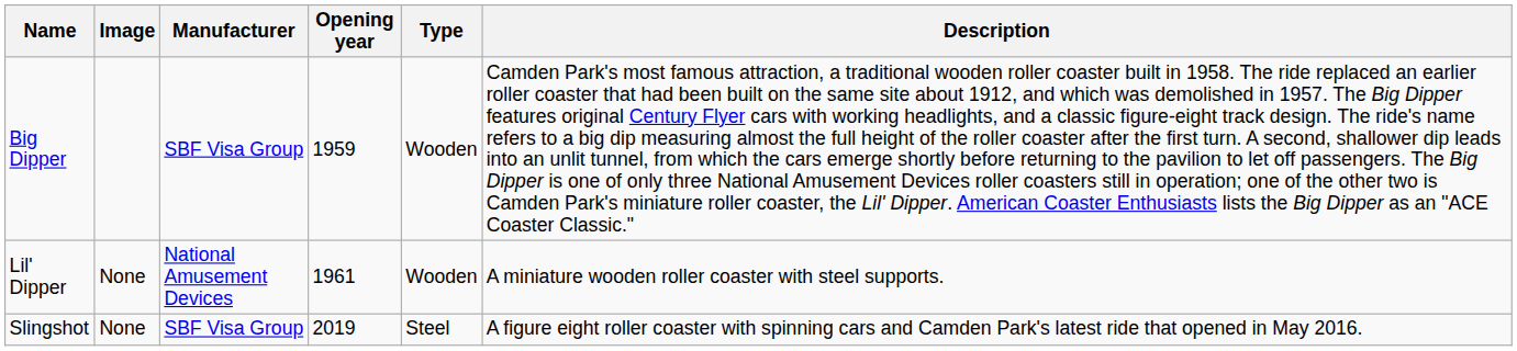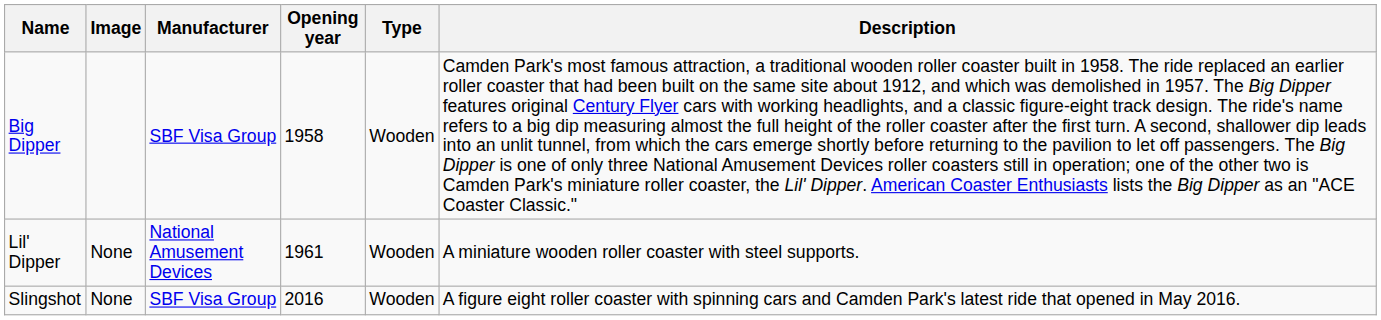Big Dipper | Opening year: 1959 -> 1958
Slingshot | Opening year: 2019 -> 2016
Slingshot | Type: Steel -> Wooden
